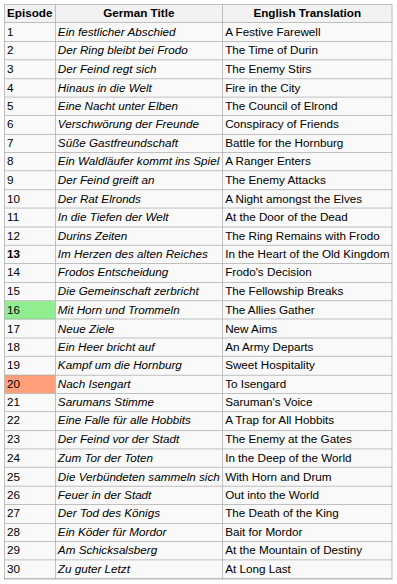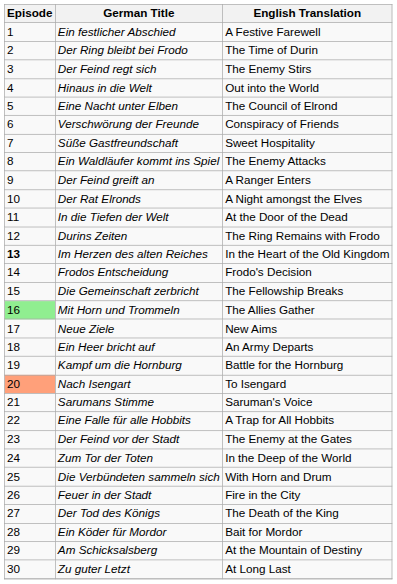Hinaus in die Welt | English Translation: Fire in the City -> Out into the World
Süße Gastfreundschaft | English Translation: Battle for the Hornburg -> Sweet Hospitality
Ein Waldläufer kommt ins Spiel | English Translation: A Ranger Enters -> The Enemy Attacks
Der Feind greift an | English Translation: The Enemy Attacks -> A Ranger Enters
Kampf um die Hornburg | English Translation: Sweet Hospitality -> Battle for the Hornburg
Feuer in der Stadt | English Translation: Out into the World -> Fire in the City
